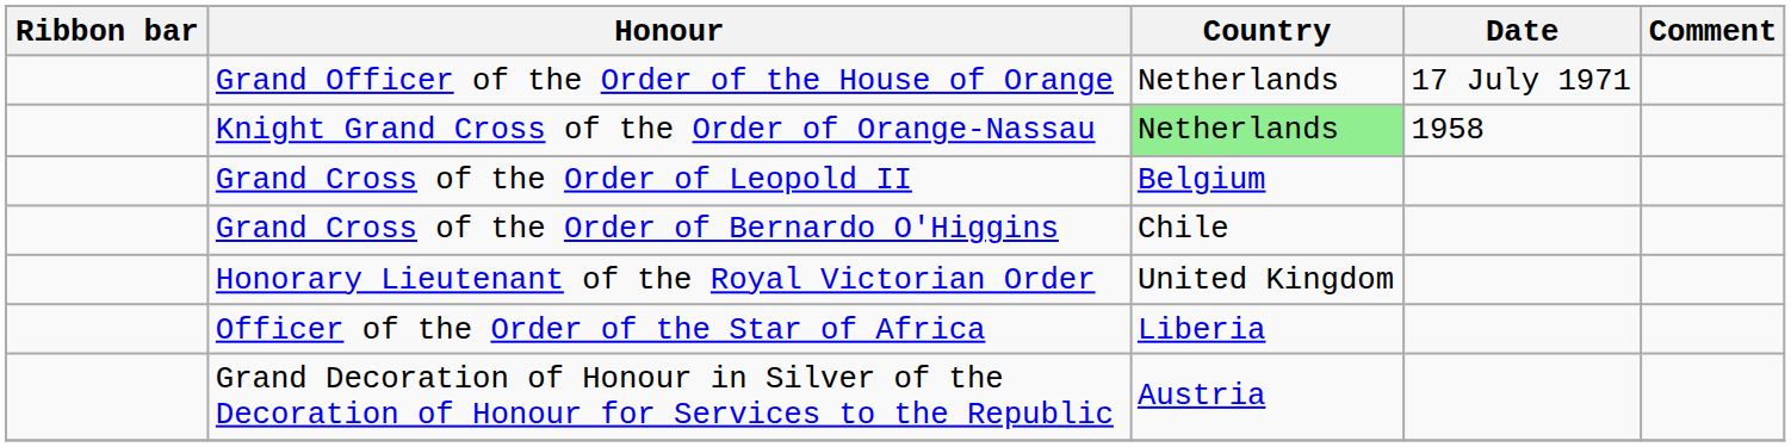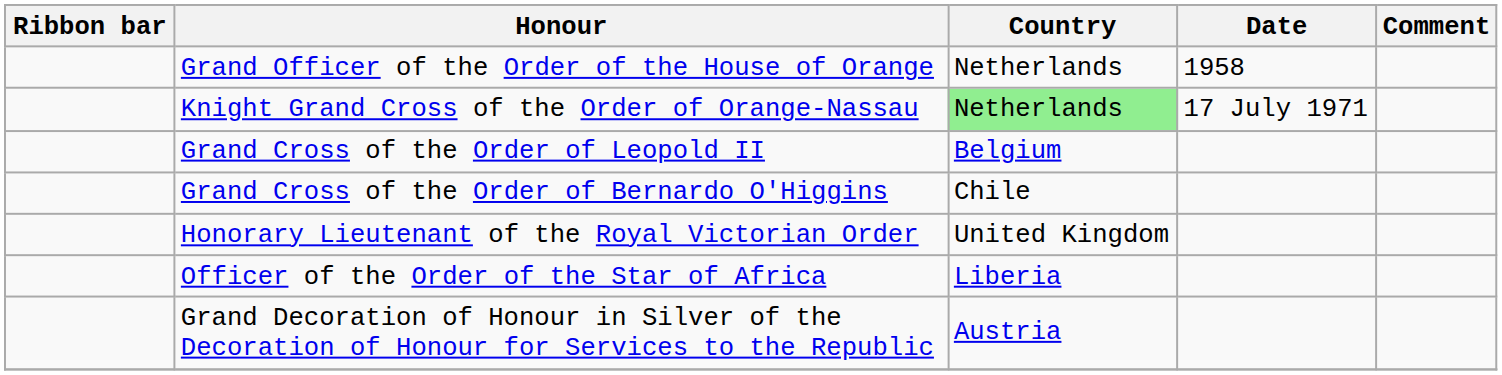Grand Officer of the Order of the House of Orange | Date: 17 July 1971 -> 1958
Knight Grand Cross of the Order of Orange-Nassau | Date: 1958 -> 17 July 1971
